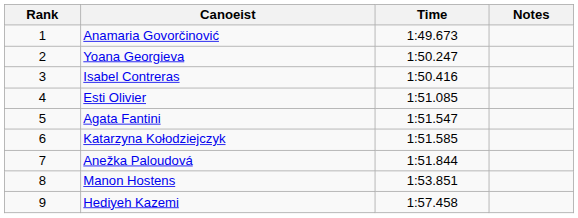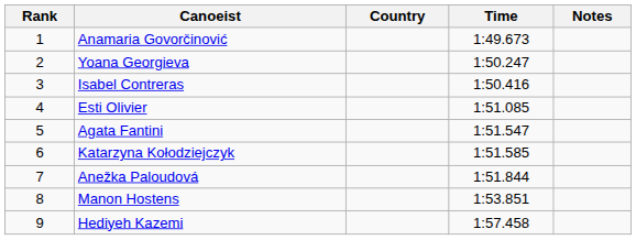+ column: Country
